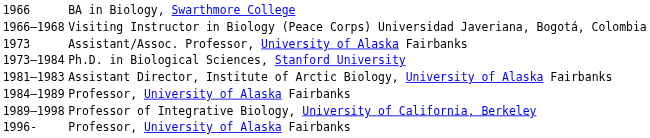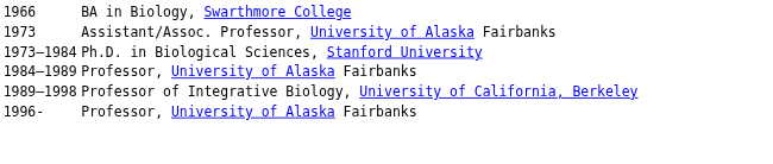- row: 1966–1968 | Visiting Instructor in Biology (Peace Corps) Universidad Javeriana, Bogotá, Colombia
- row: 1981–1983 | Assistant Director, Institute of Arctic Biology, University of Alaska Fairbanks
